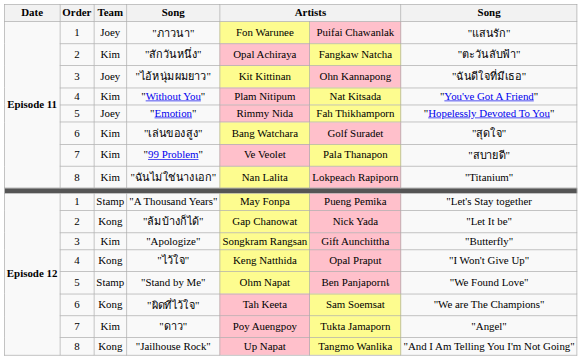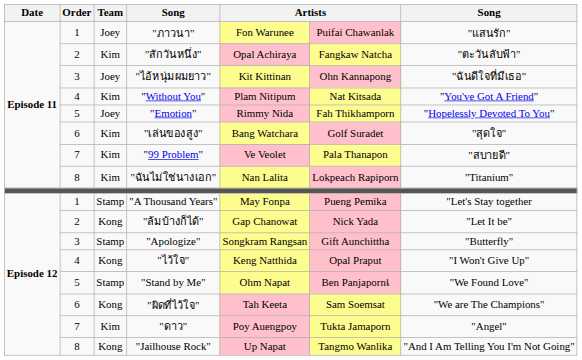"Apologize" | Team: Kim -> Stamp
